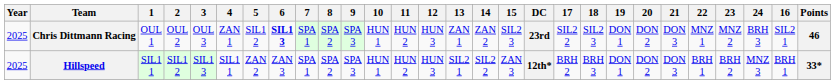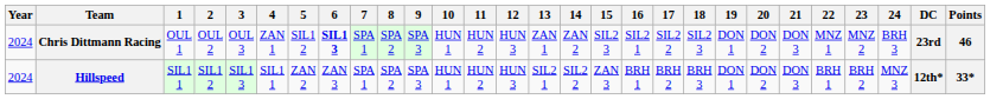columns swapped: 16 <-> DC
Chris Dittmann Racing | Year: 2025 -> 2024
Hillspeed | Year: 2025 -> 2024
